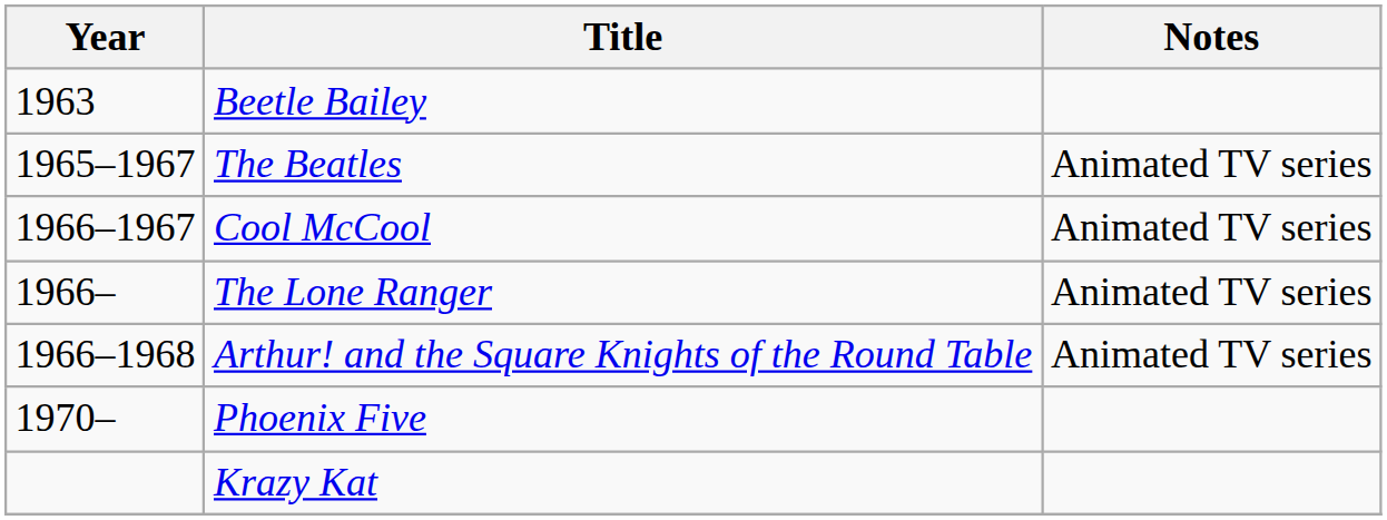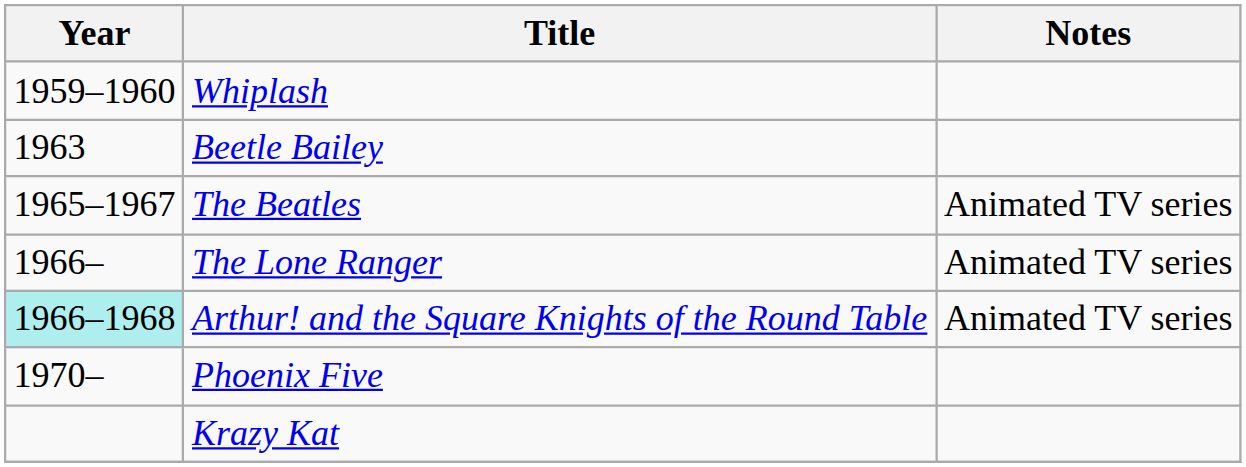+ row: 1959–1960 | Whiplash
- row: 1966–1967 | Cool McCool | Animated TV series
Arthur! and the Square Knights of the Round Table | Year: no background -> paleturquoise background
